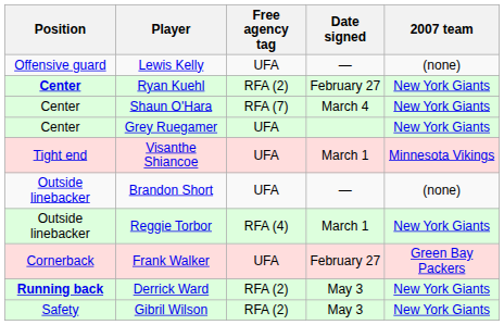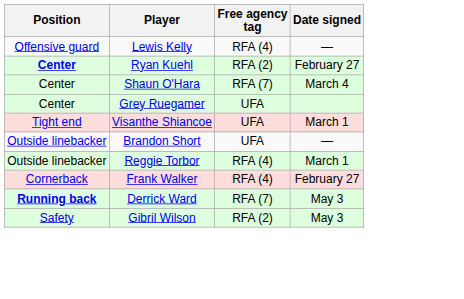- column: 2007 team | (none) | New York Giants | New York Giants | New York Giants | Minnesota Vikings | (none) | New York Giants | Green Bay Packers | New York Giants | New York Giants
Lewis Kelly | Free agency tag: UFA -> RFA (4)
Frank Walker | Free agency tag: UFA -> RFA (4)
Derrick Ward | Free agency tag: RFA (2) -> RFA (7)
